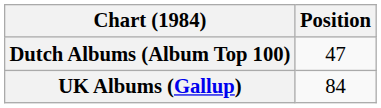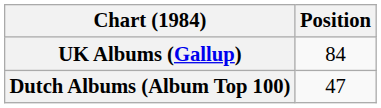rows swapped: Dutch Albums (Album Top 100) <-> UK Albums (Gallup)
